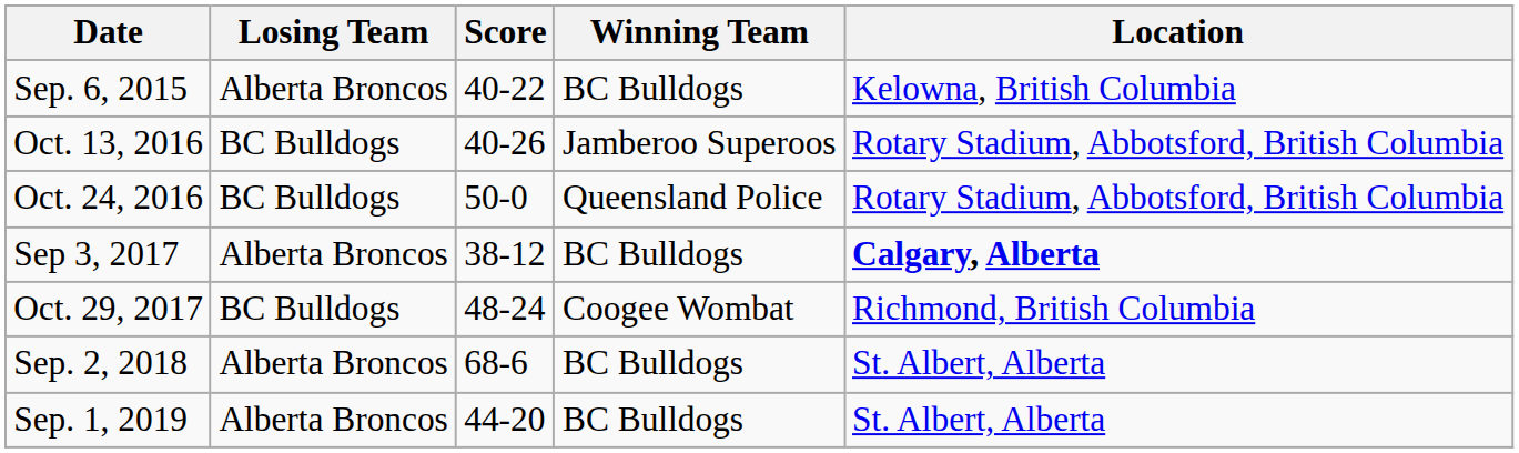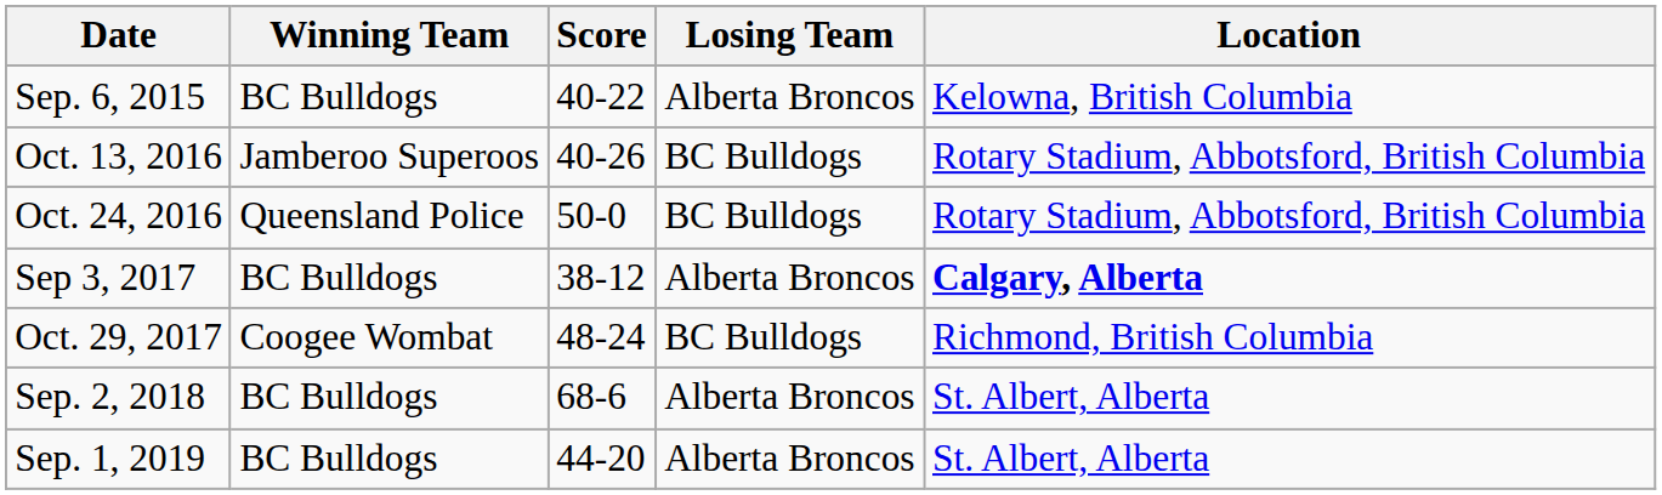columns swapped: Winning Team <-> Losing Team
